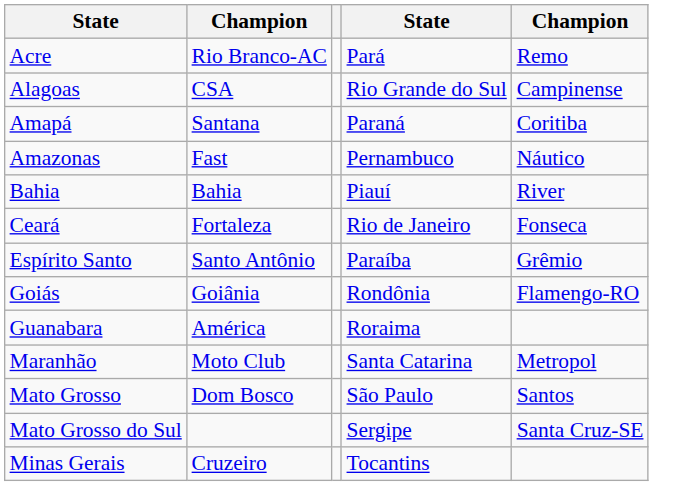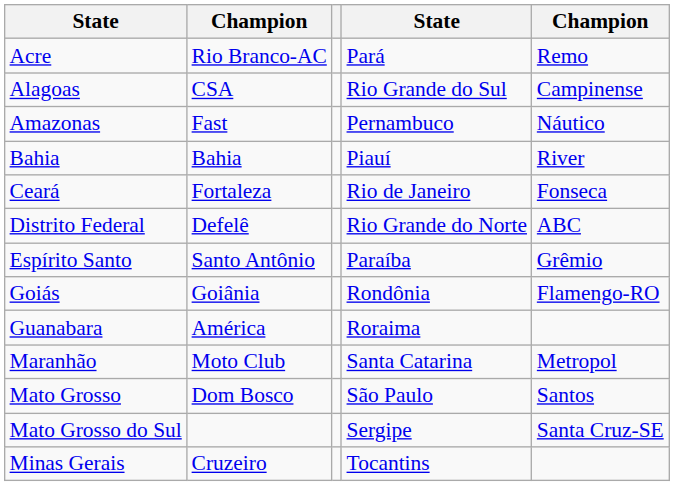- row: Amapá | Santana | Paraná | Coritiba
+ row: Distrito Federal | Defelê | Rio Grande do Norte | ABC
